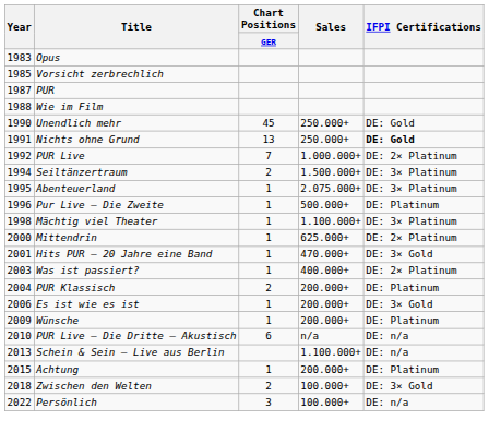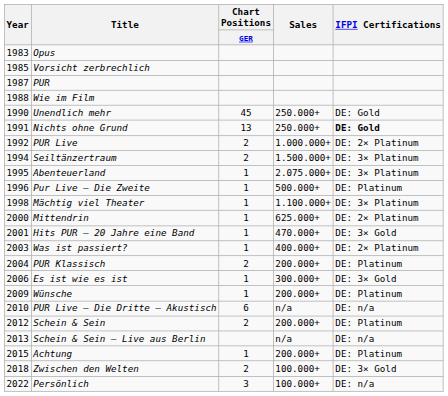PUR Live | Chart Positions / GER: 7 -> 2
Es ist wie es ist | Sales: 200.000+ -> 300.000+
+ row: 2012 | Schein & Sein | 2 | 200.000+ | DE: Platinum
Schein & Sein – Live aus Berlin | Sales: 1.100.000+ -> n/a
